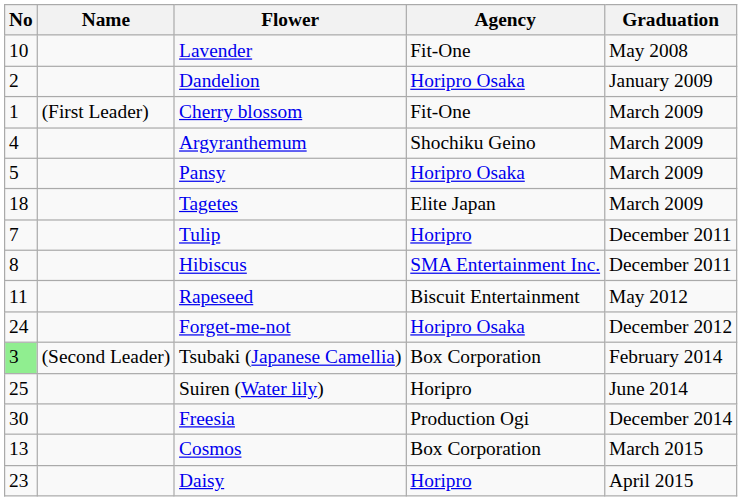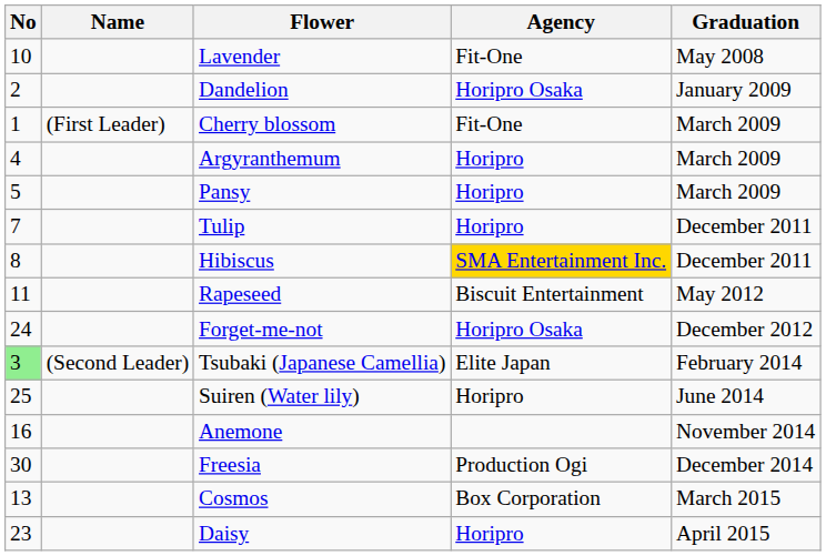Argyranthemum | Agency: Shochiku Geino -> Horipro
Pansy | Agency: Horipro Osaka -> Horipro
- row: 18 | Tagetes | Elite Japan | March 2009
Hibiscus | Agency: no background -> gold background
Tsubaki (Japanese Camellia) | Agency: Box Corporation -> Elite Japan
+ row: 16 | Anemone | November 2014
